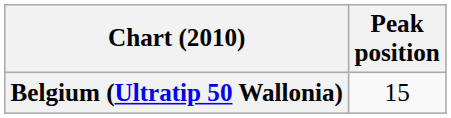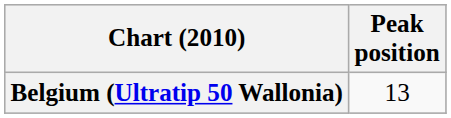Belgium (Ultratip 50 Wallonia) | Peak position: 15 -> 13
